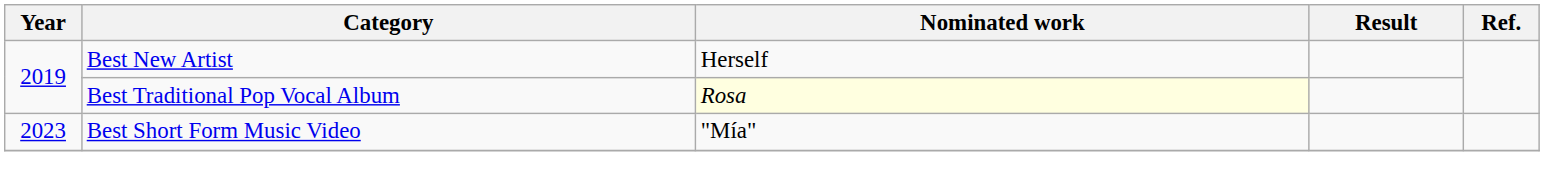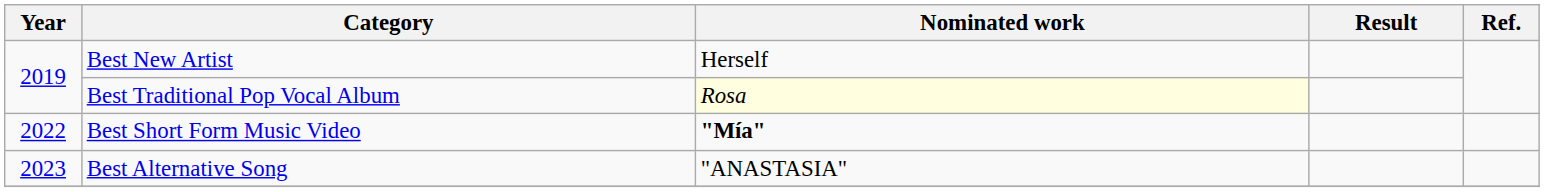Best Short Form Music Video | Year: 2023 -> 2022
Best Short Form Music Video | Nominated work: normal -> bold
+ row: 2023 | Best Alternative Song | "ANASTASIA"
